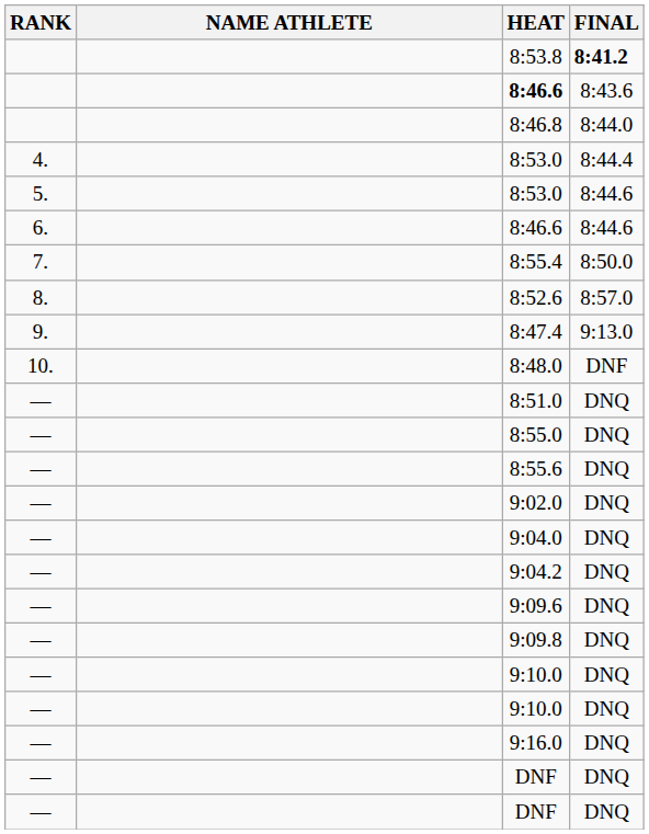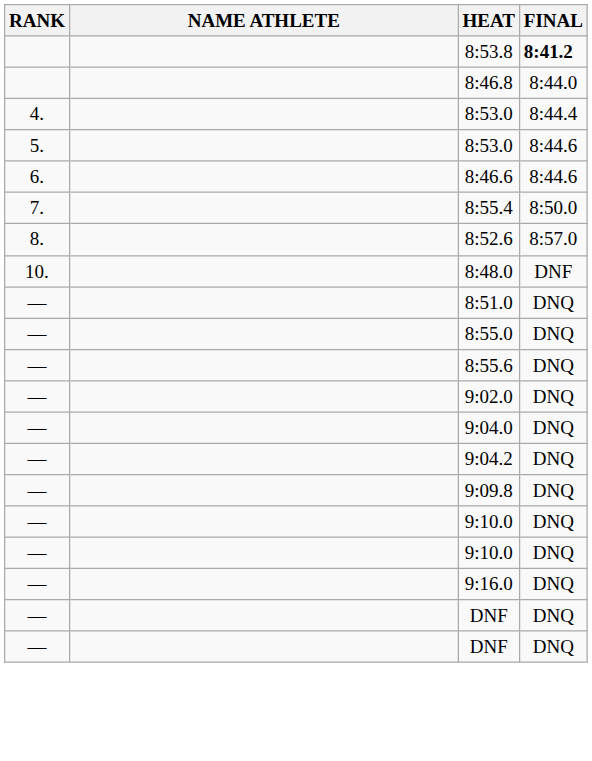- row: 8:46.6 | 8:43.6
- row: 9. | 8:47.4 | 9:13.0
- row: — | 9:09.6 | DNQ
